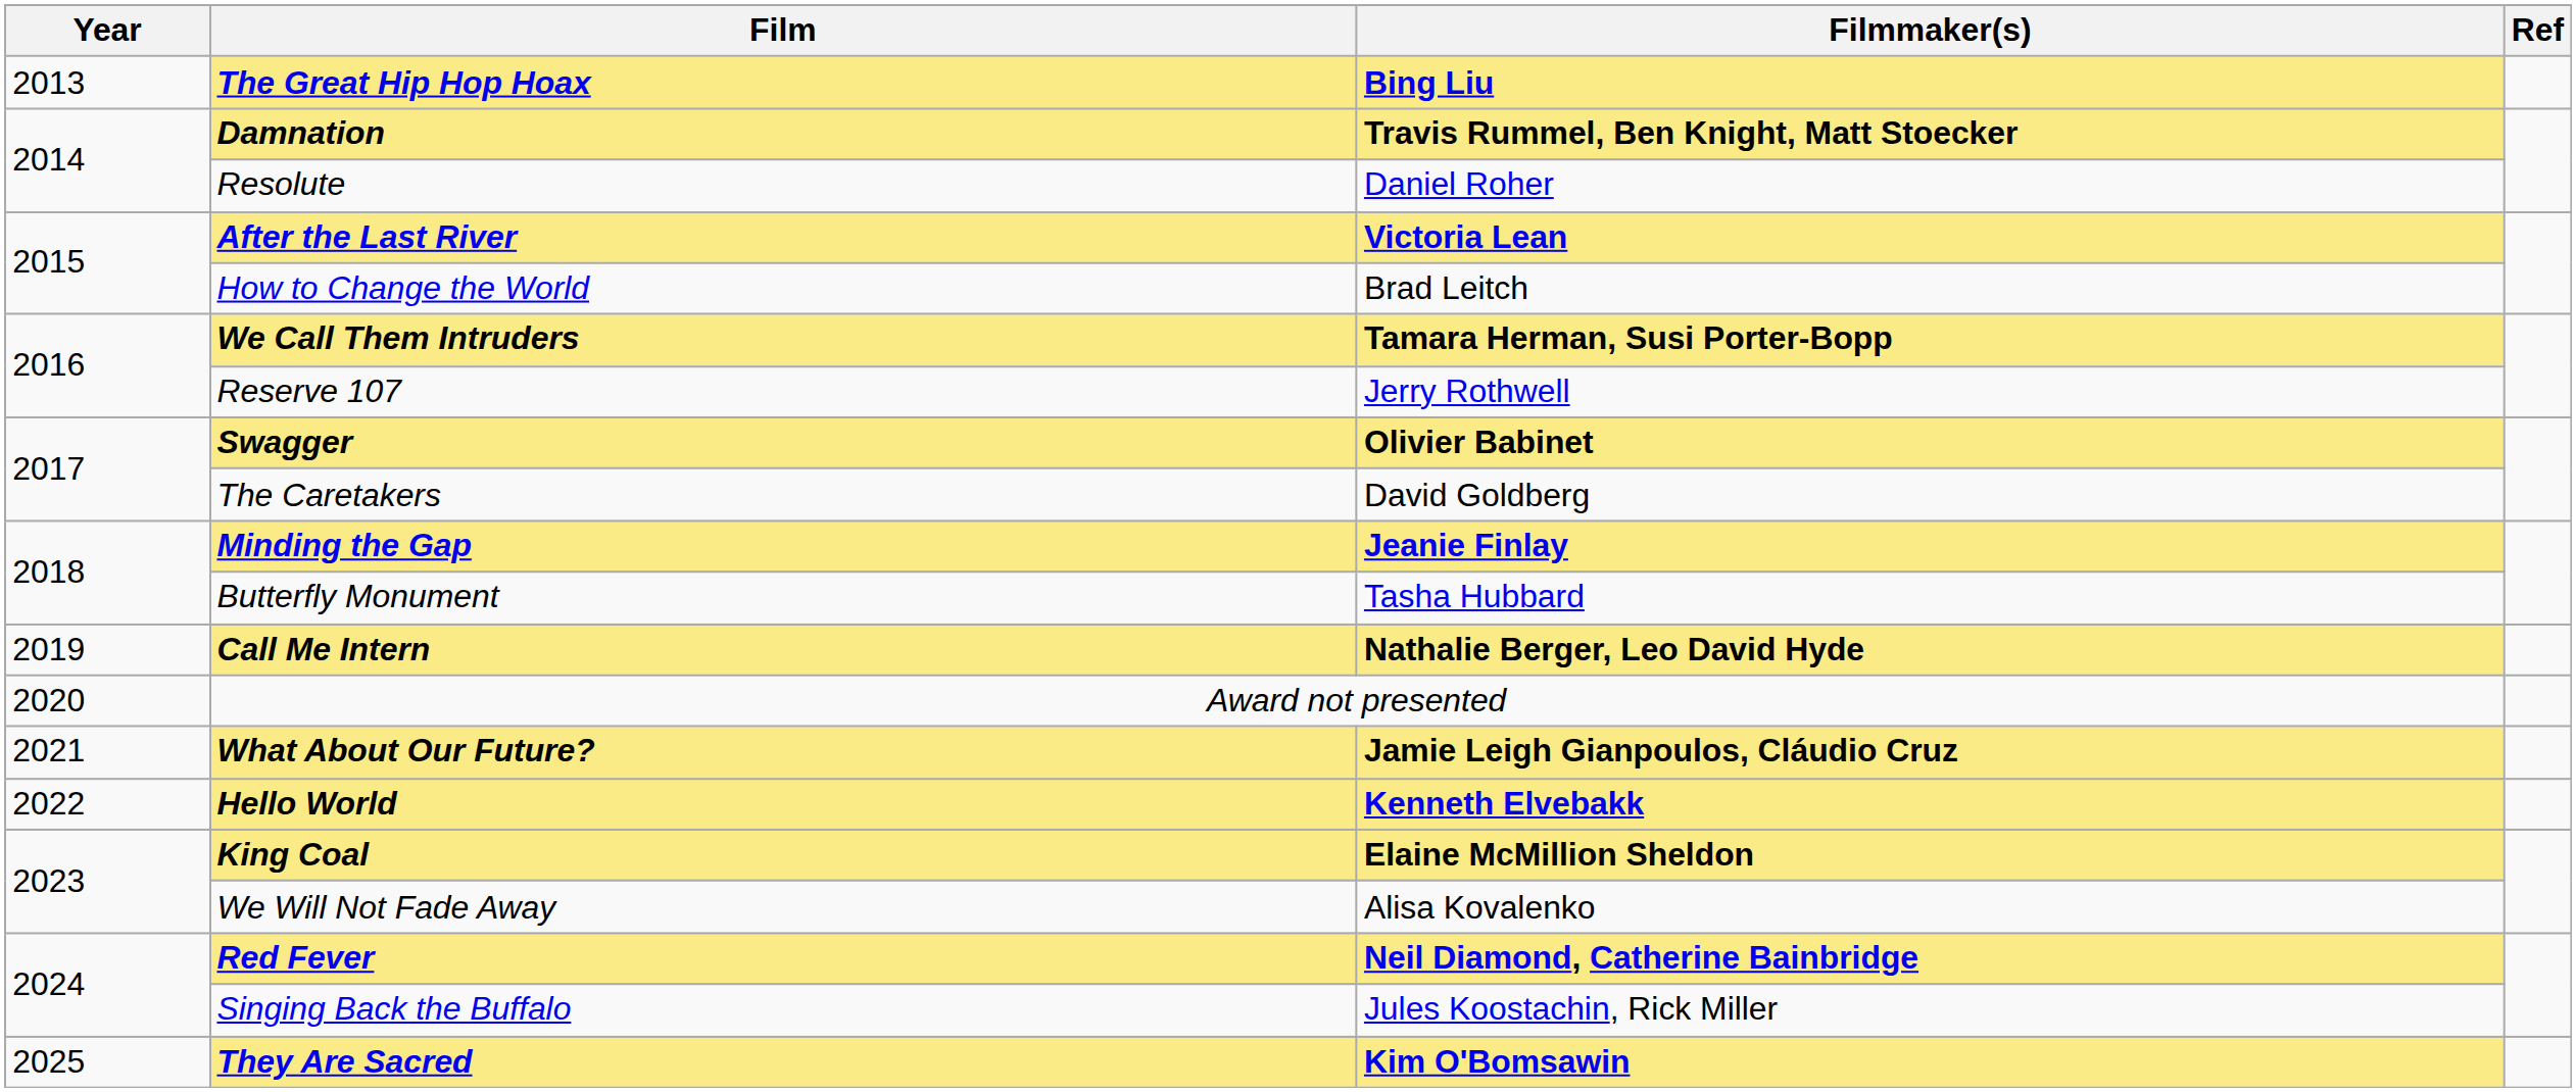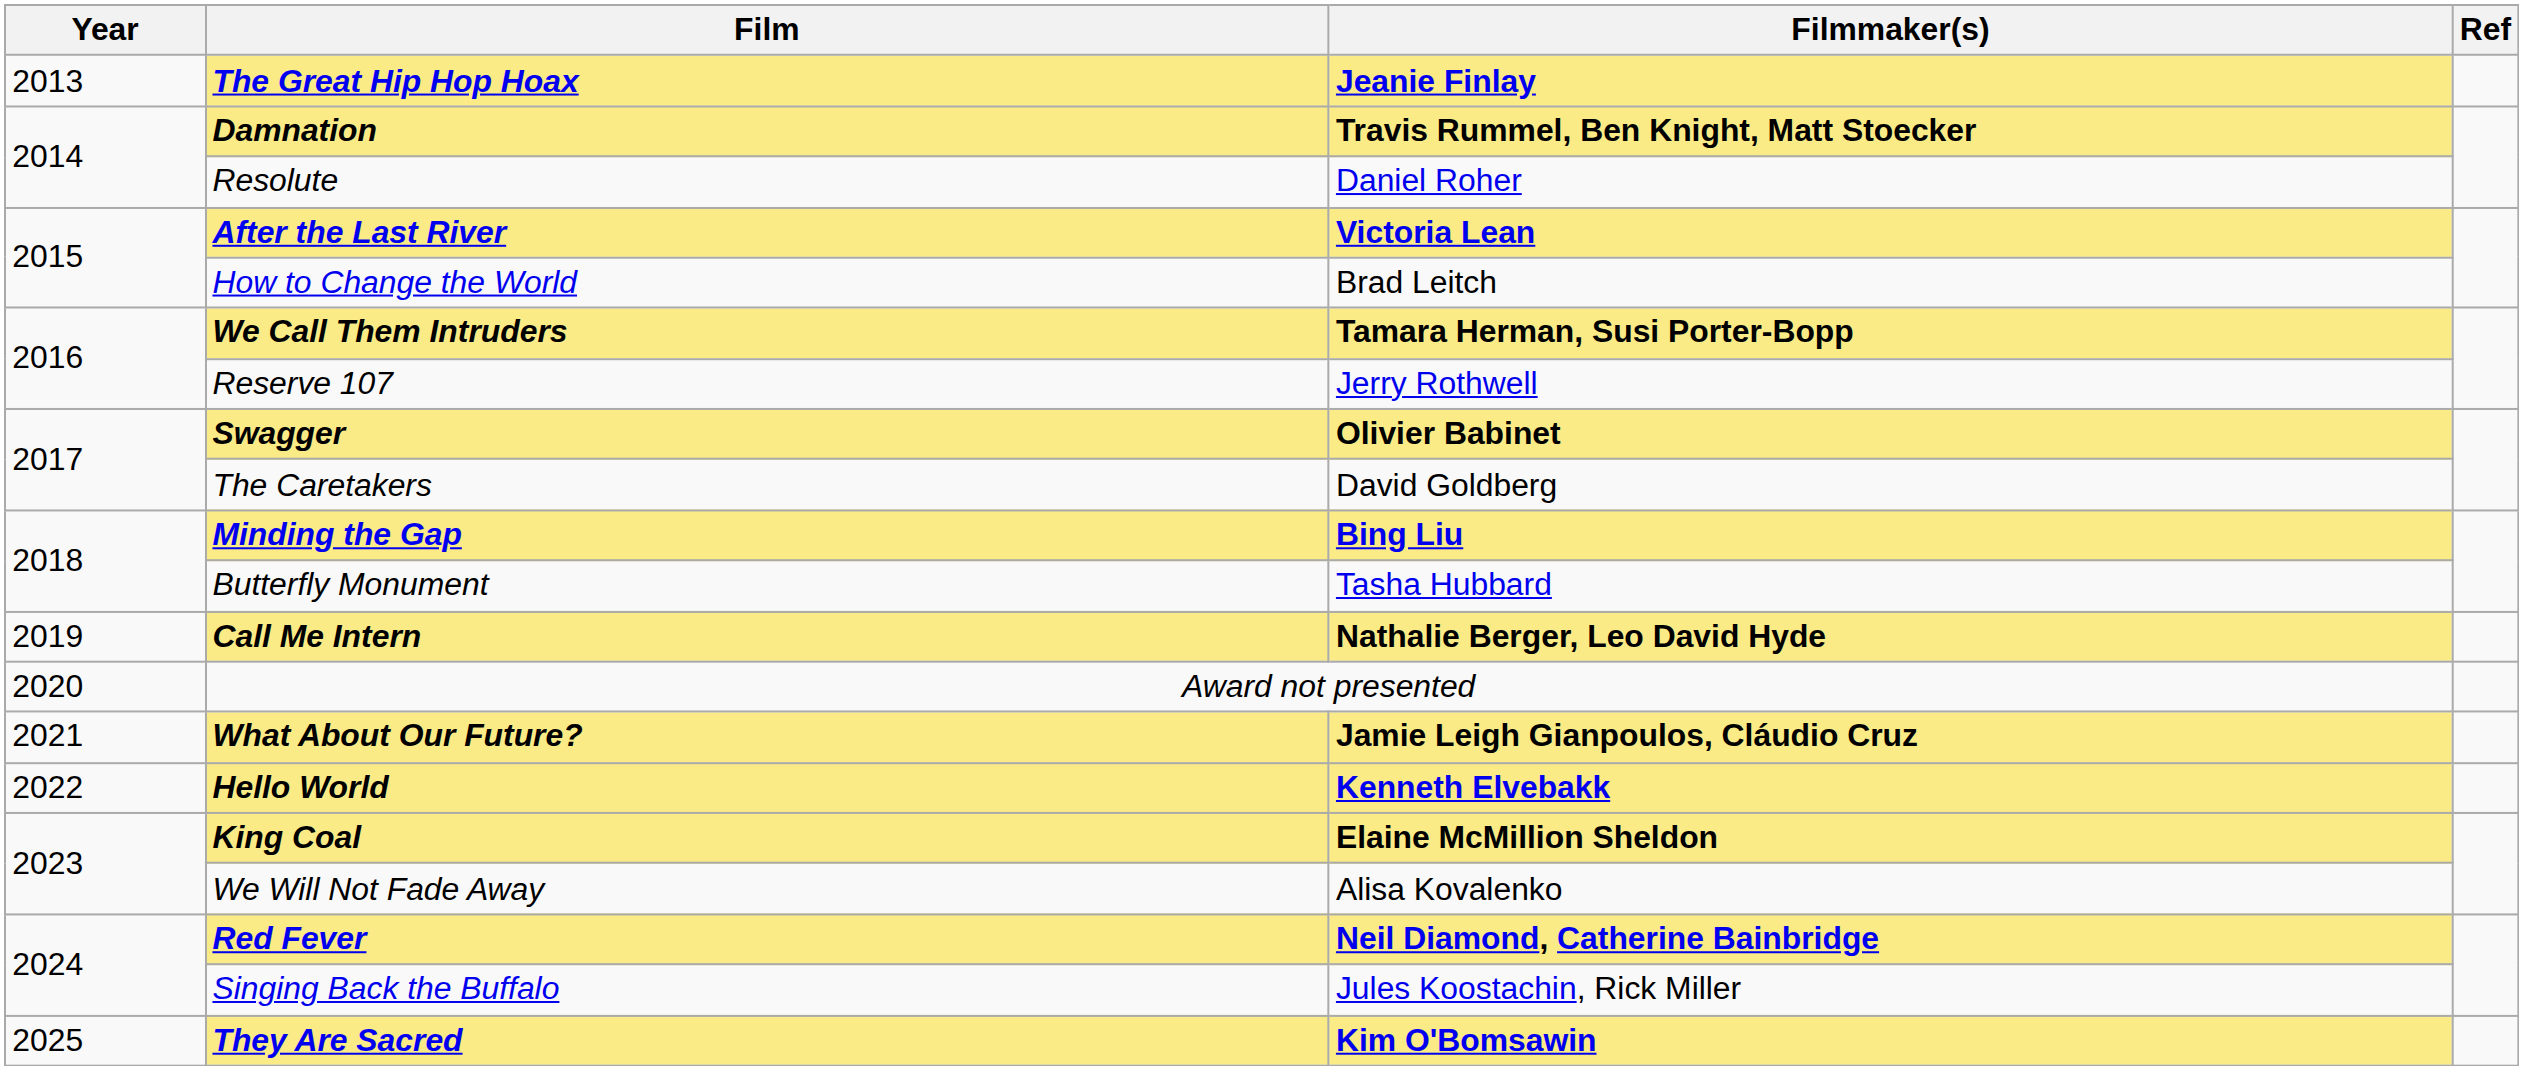The Great Hip Hop Hoax | Filmmaker(s): Bing Liu -> Jeanie Finlay
Minding the Gap | Filmmaker(s): Jeanie Finlay -> Bing Liu
